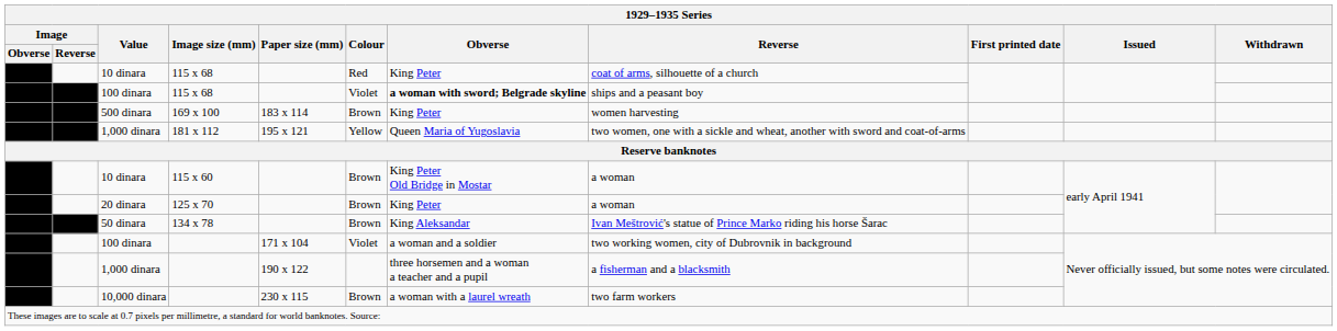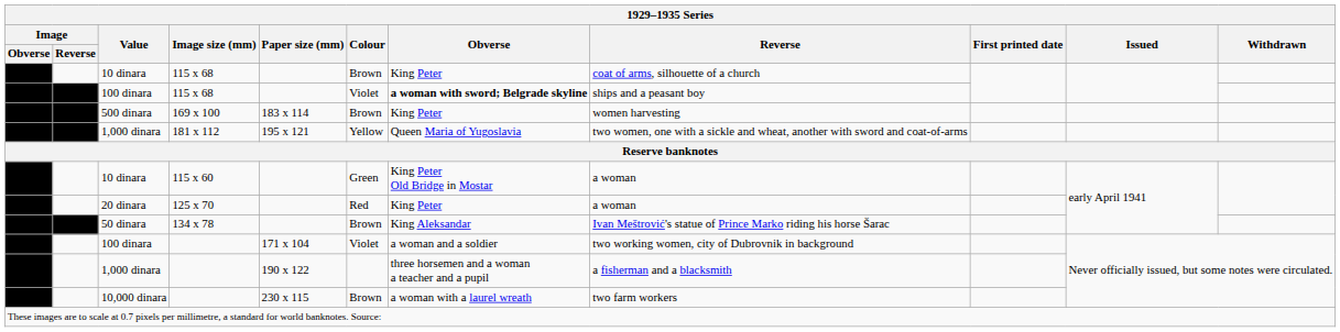10 dinara / 115 x 68 | Colour: Red -> Brown
10 dinara / 115 x 60 | Colour: Brown -> Green
20 dinara | Colour: Brown -> Red
